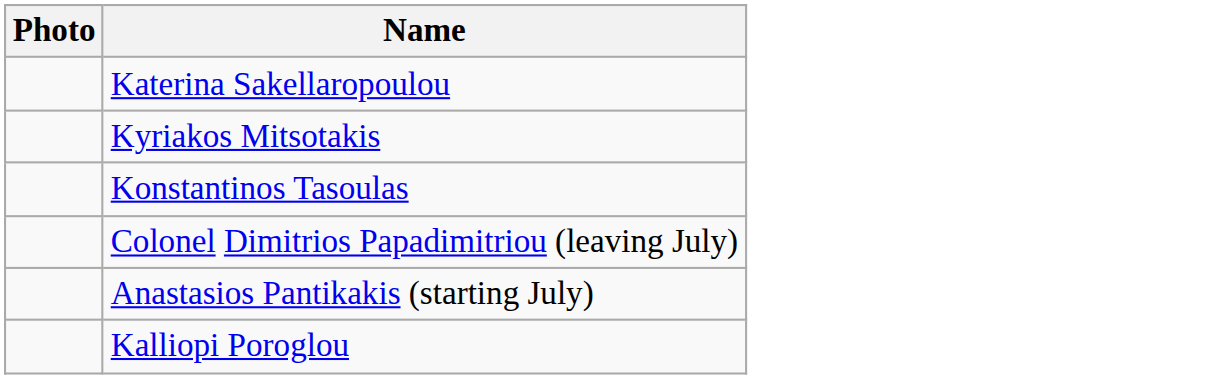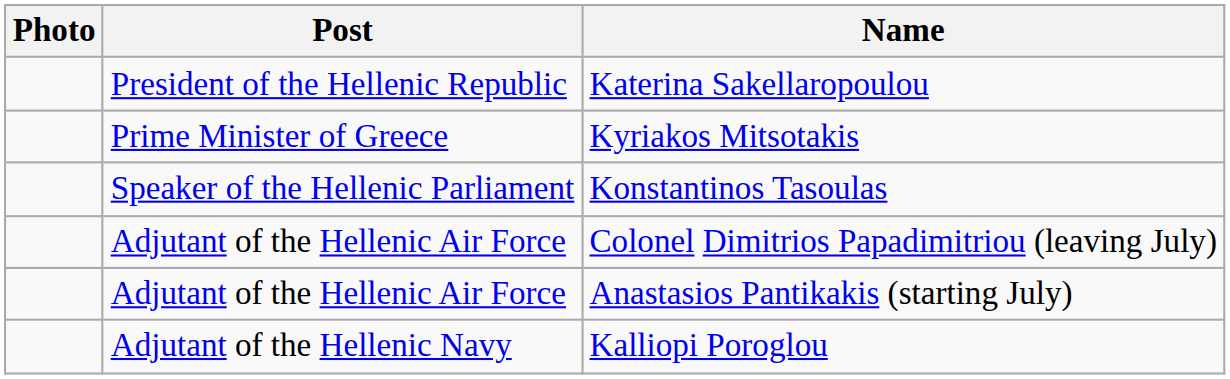+ column: Post | President of the Hellenic Republic | Prime Minister of Greece | Speaker of the Hellenic Parliament | Adjutant of the Hellenic Air Force | Adjutant of the Hellenic Air Force | Adjutant of the Hellenic Navy
